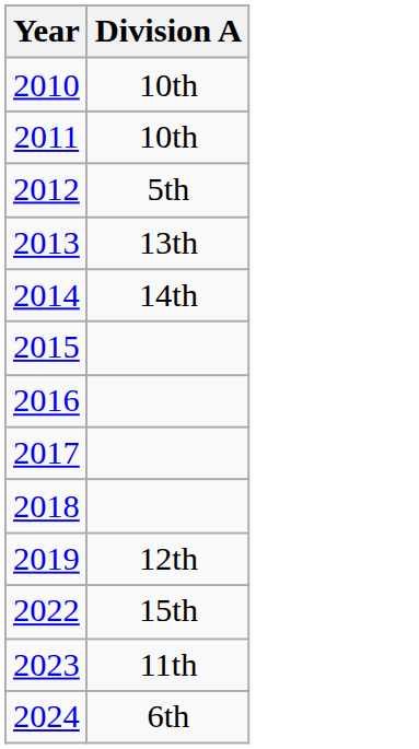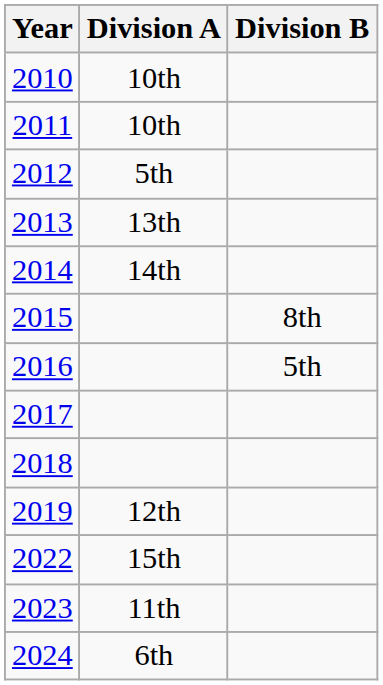+ column: Division B | 8th | 5th
